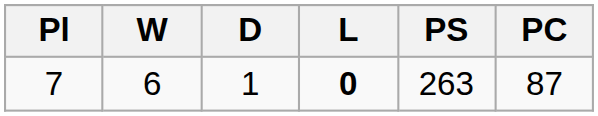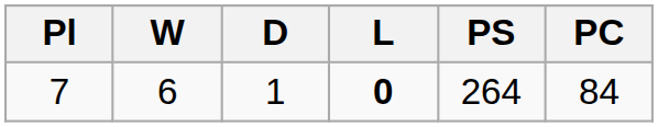7 | PS: 263 -> 264
7 | PC: 87 -> 84
